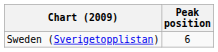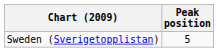Sweden (Sverigetopplistan) | Peak position: 6 -> 5
